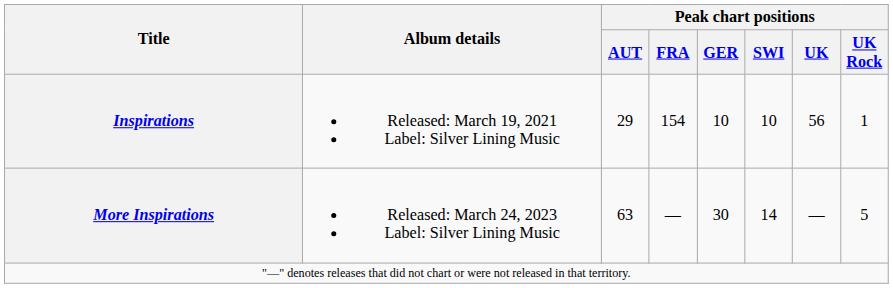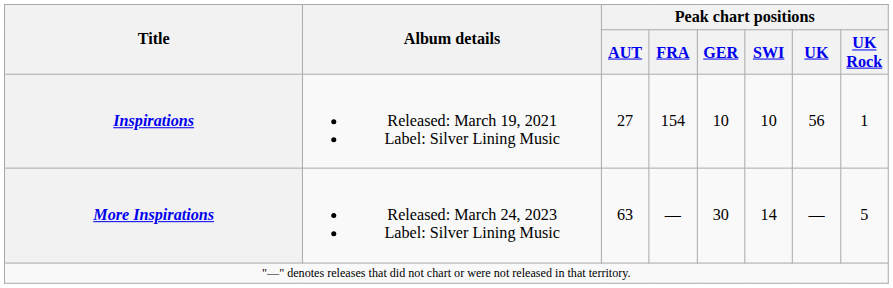Inspirations | Peak chart positions / AUT: 29 -> 27
